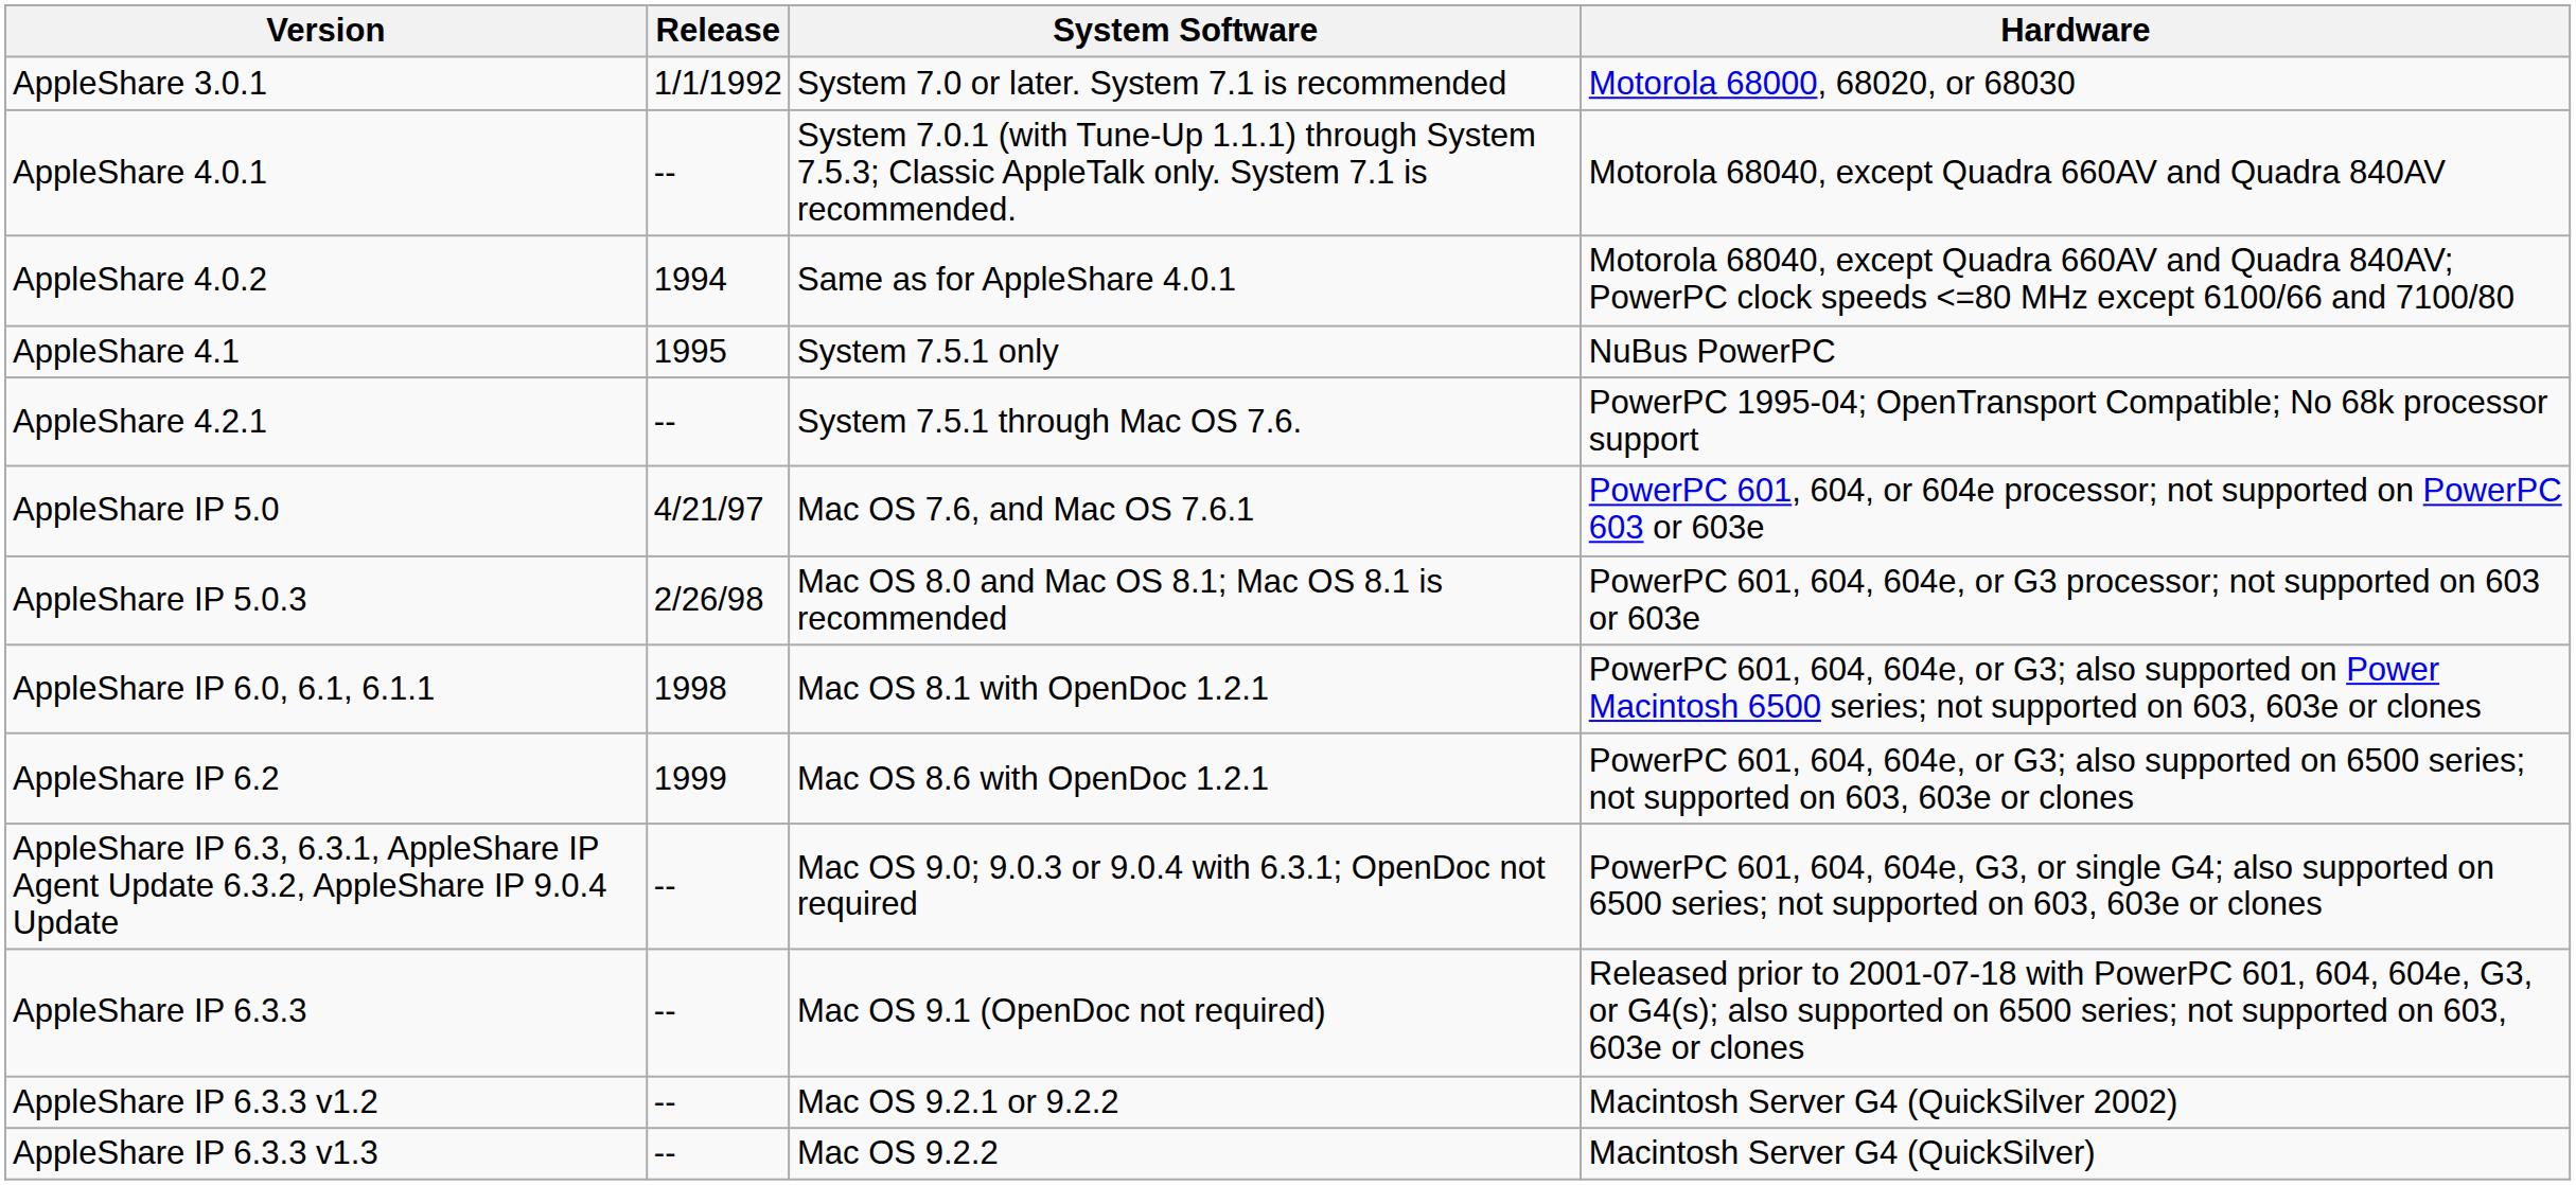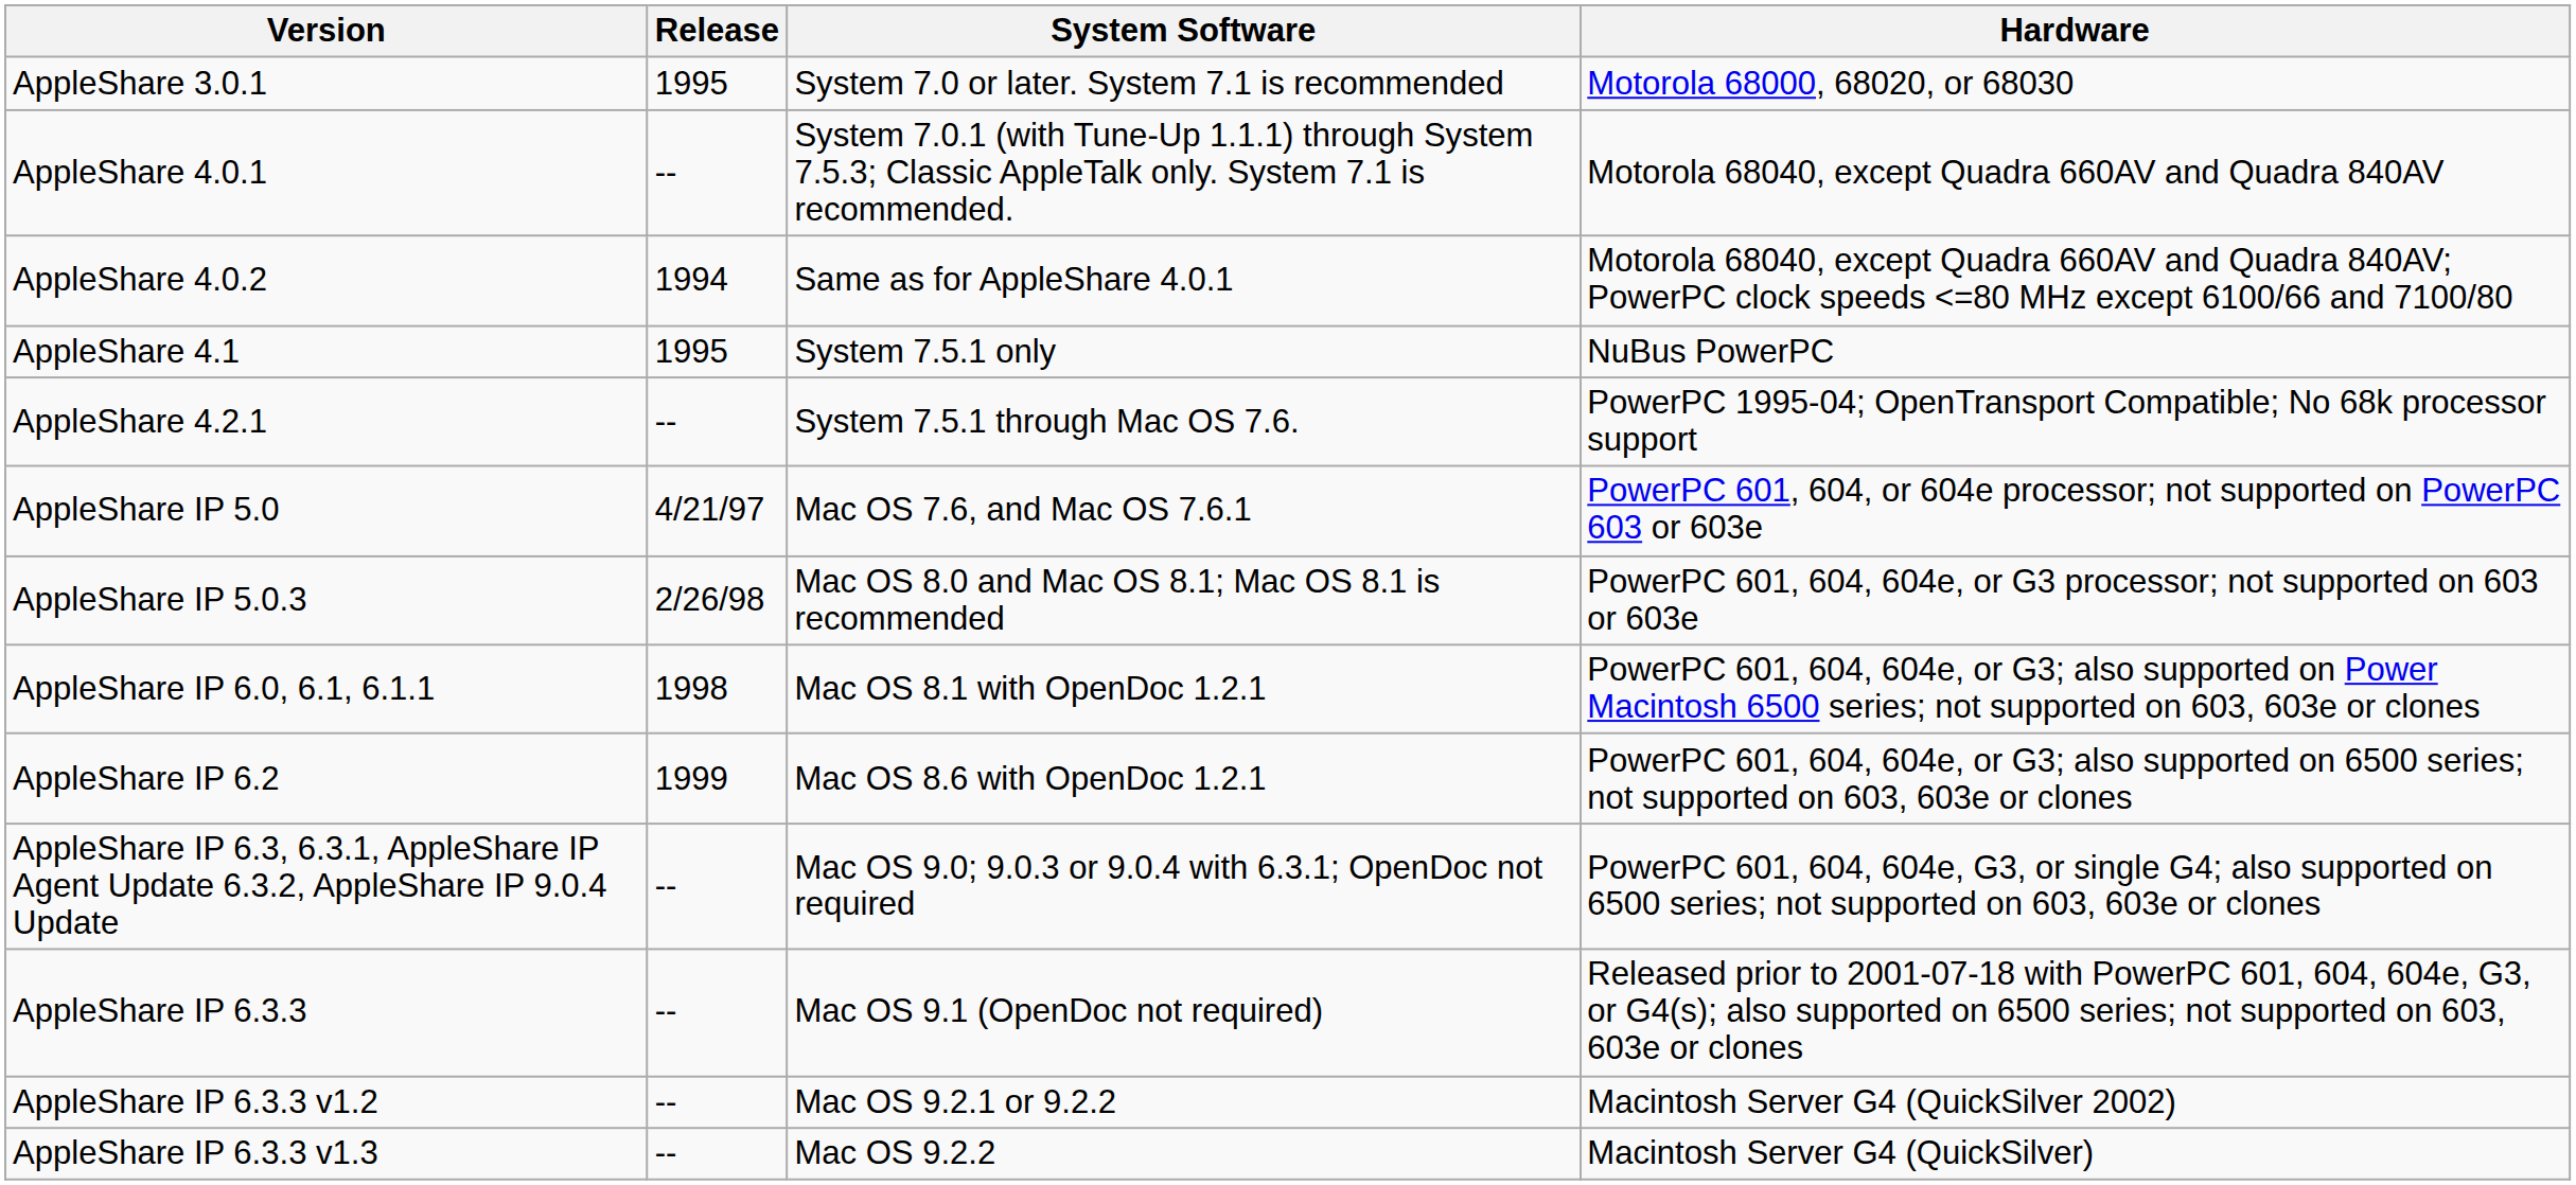AppleShare 3.0.1 | Release: 1/1/1992 -> 1995
